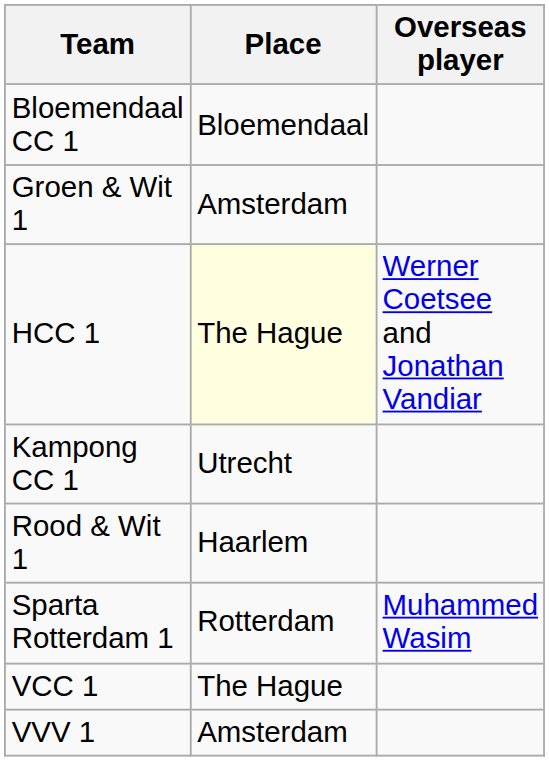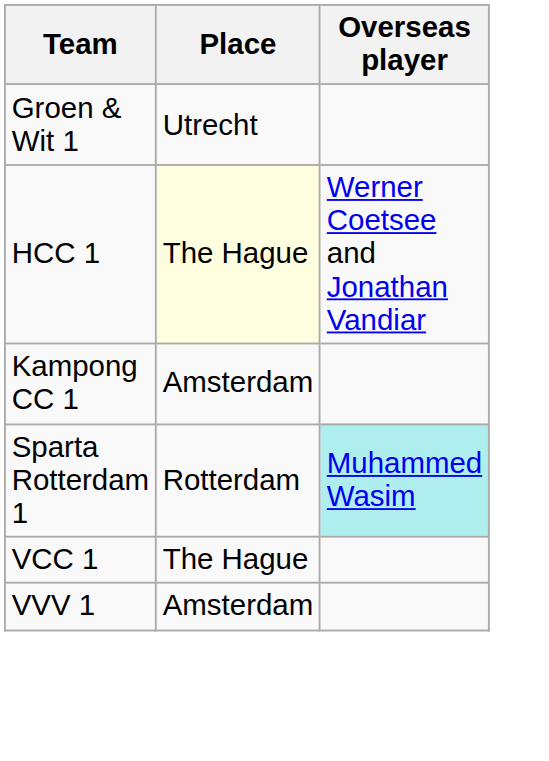- row: Bloemendaal CC 1 | Bloemendaal
Groen & Wit 1 | Place: Amsterdam -> Utrecht
Kampong CC 1 | Place: Utrecht -> Amsterdam
- row: Rood & Wit 1 | Haarlem
Sparta Rotterdam 1 | Overseas player: no background -> paleturquoise background
